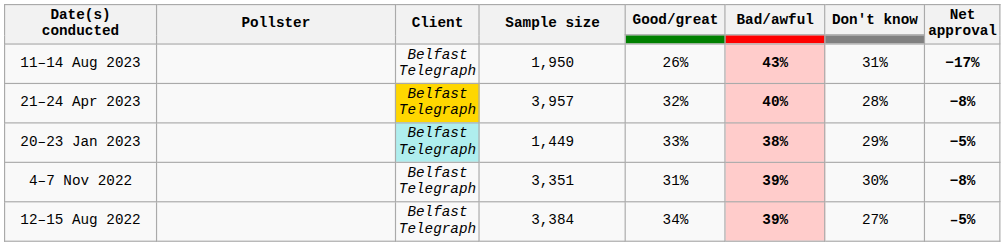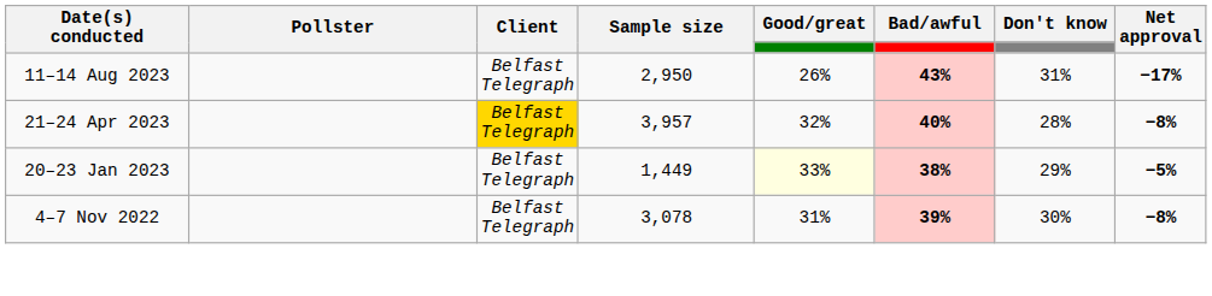11–14 Aug 2023 | Sample size: 1,950 -> 2,950
20–23 Jan 2023 | Client: paleturquoise background -> no background
20–23 Jan 2023 | Good/great: no background -> lightyellow background
4–7 Nov 2022 | Sample size: 3,351 -> 3,078
- row: 12–15 Aug 2022 | Belfast Telegraph | 3,384 | 34% | 39% | 27% | –5%
